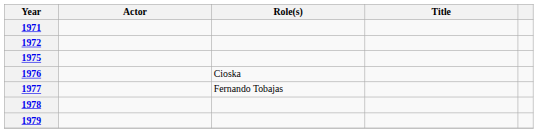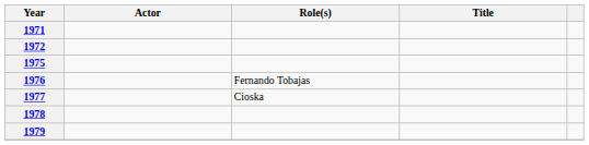1976 | Role(s): Cioska -> Fernando Tobajas
1977 | Role(s): Fernando Tobajas -> Cioska
